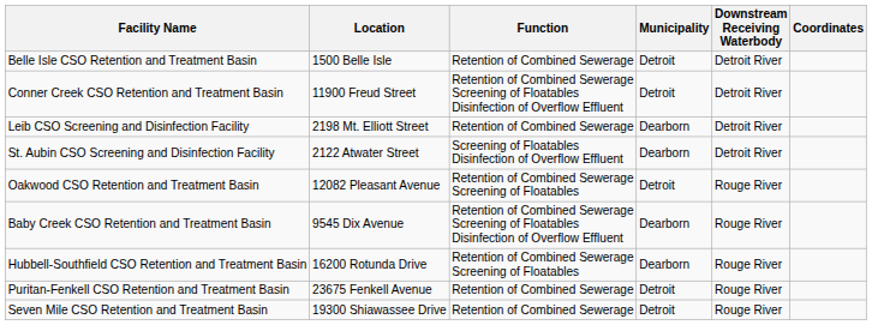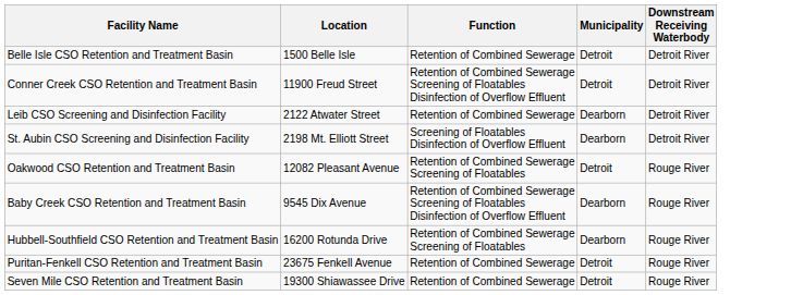- column: Coordinates
Leib CSO Screening and Disinfection Facility | Location: 2198 Mt. Elliott Street -> 2122 Atwater Street
St. Aubin CSO Screening and Disinfection Facility | Location: 2122 Atwater Street -> 2198 Mt. Elliott Street
